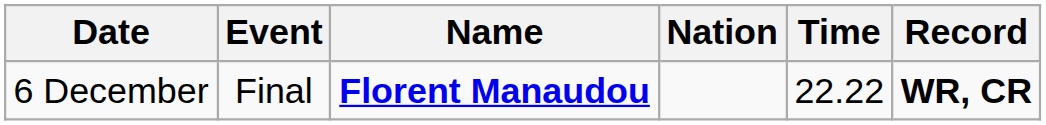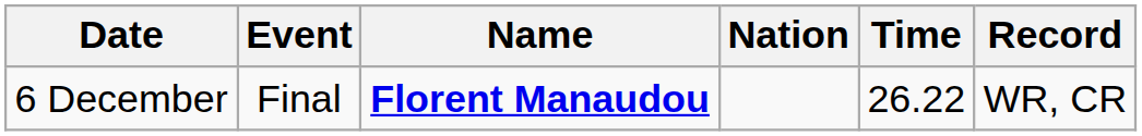6 December | Time: 22.22 -> 26.22
6 December | Record: bold -> normal
